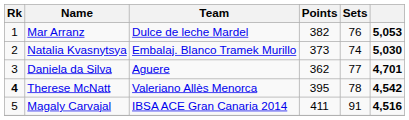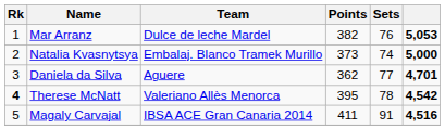Natalia Kvasnytsya | column 6: 5,030 -> 5,000
